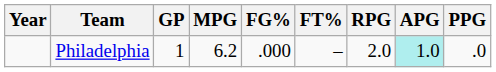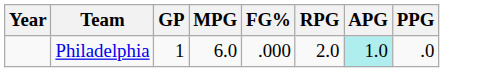- column: FT% | –
Philadelphia | MPG: 6.2 -> 6.0
